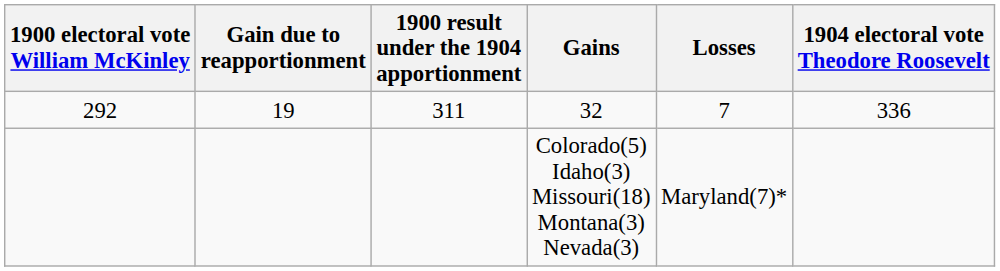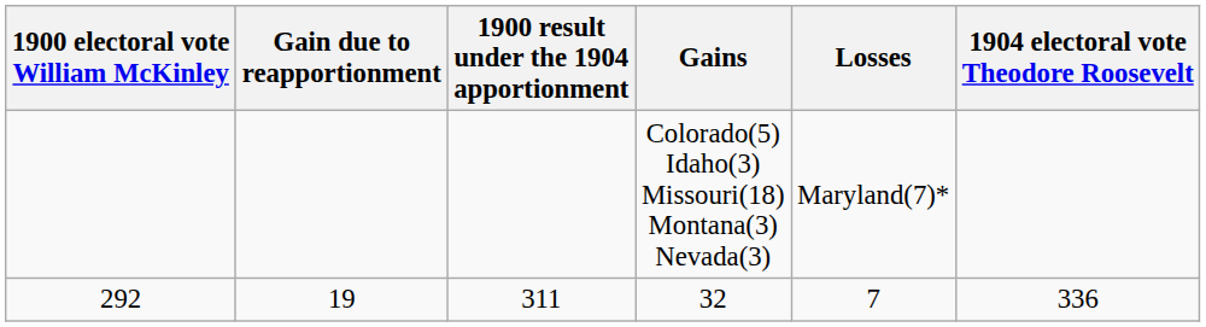rows swapped: 32 <-> Colorado(5) Idaho(3) Missouri(18) Montana(3) Nevada(3)
